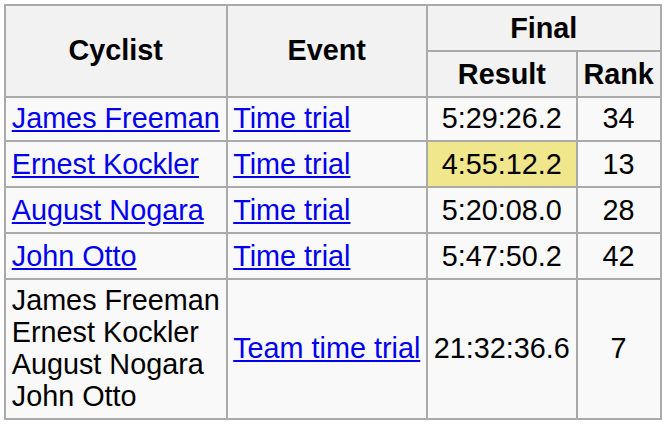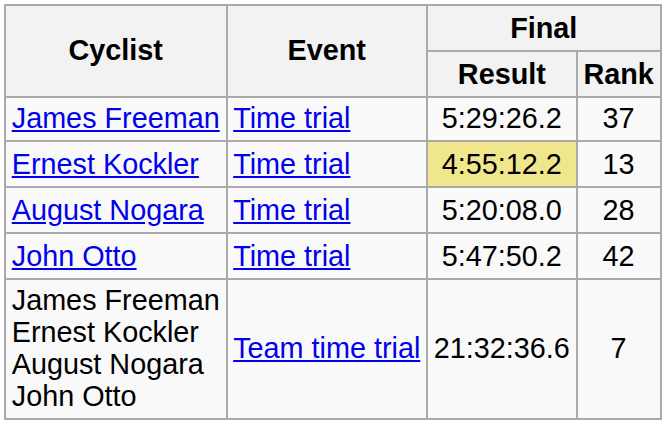James Freeman | Final / Rank: 34 -> 37
